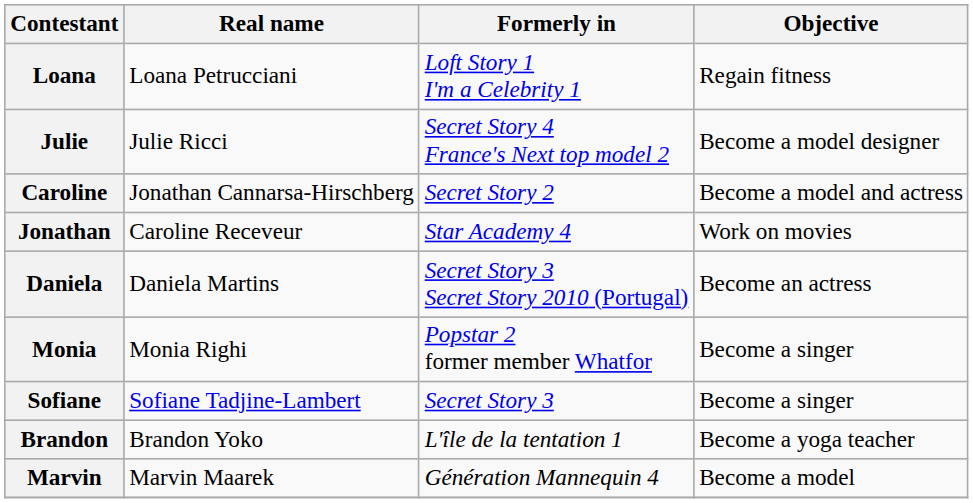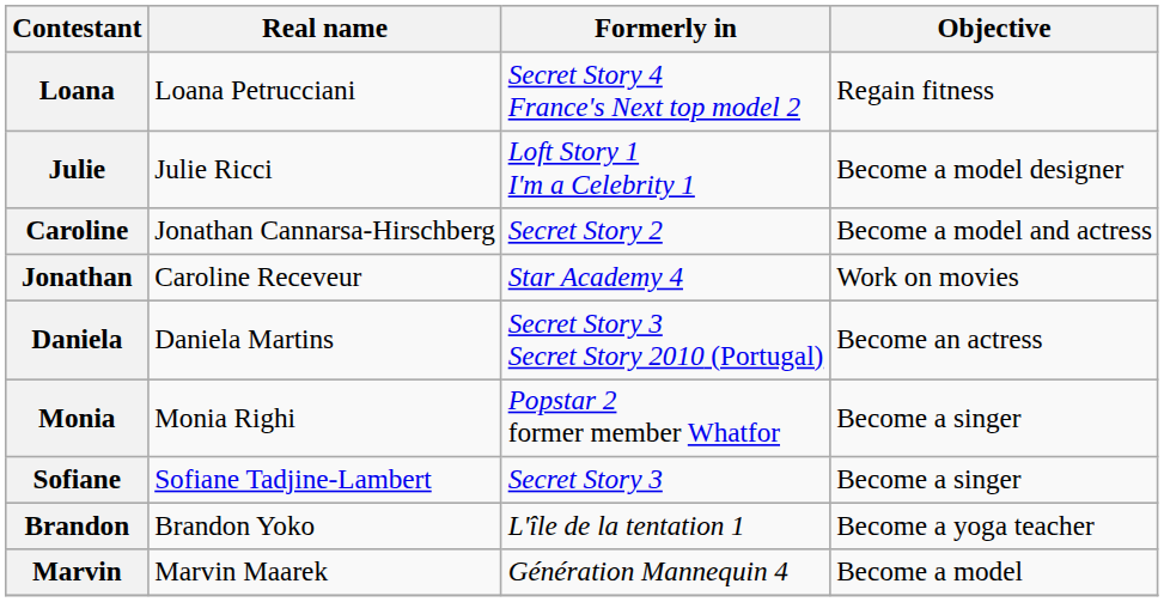Loana | Formerly in: Loft Story 1 I'm a Celebrity 1 -> Secret Story 4 France's Next top model 2
Julie | Formerly in: Secret Story 4 France's Next top model 2 -> Loft Story 1 I'm a Celebrity 1
